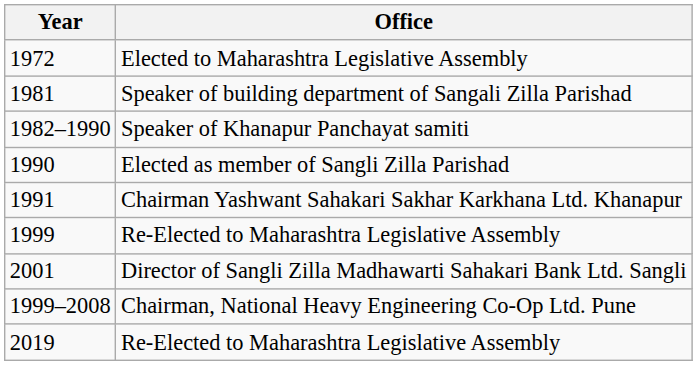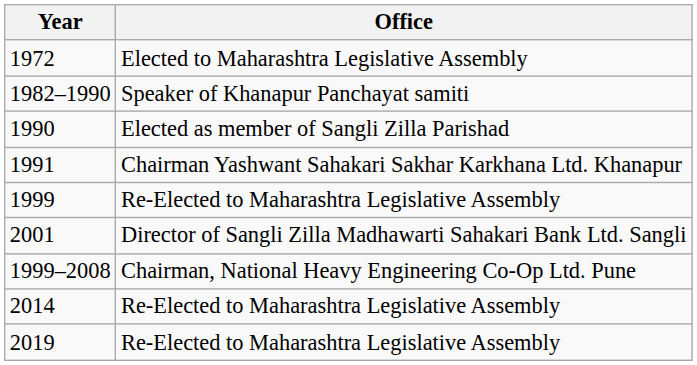- row: 1981 | Speaker of building department of Sangali Zilla Parishad
+ row: 2014 | Re-Elected to Maharashtra Legislative Assembly
